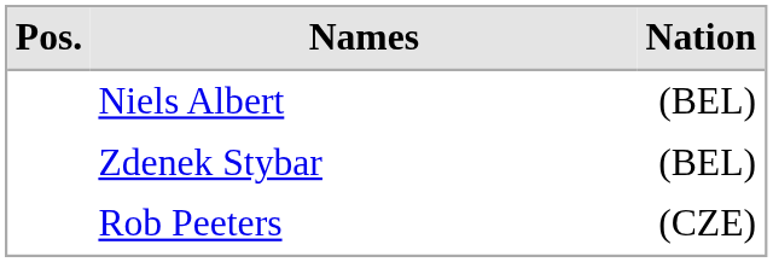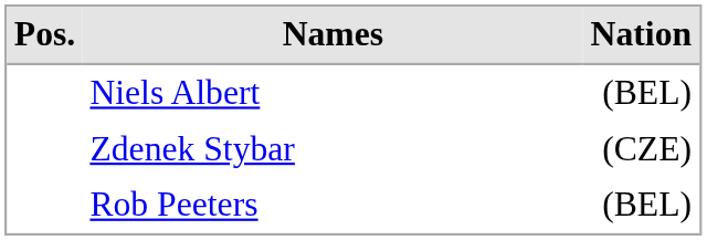Zdenek Stybar | Nation: (BEL) -> (CZE)
Rob Peeters | Nation: (CZE) -> (BEL)
